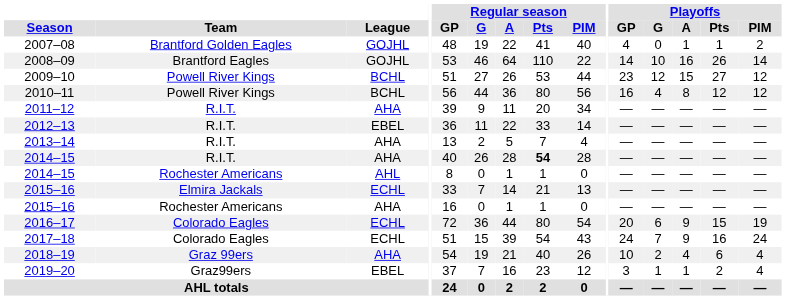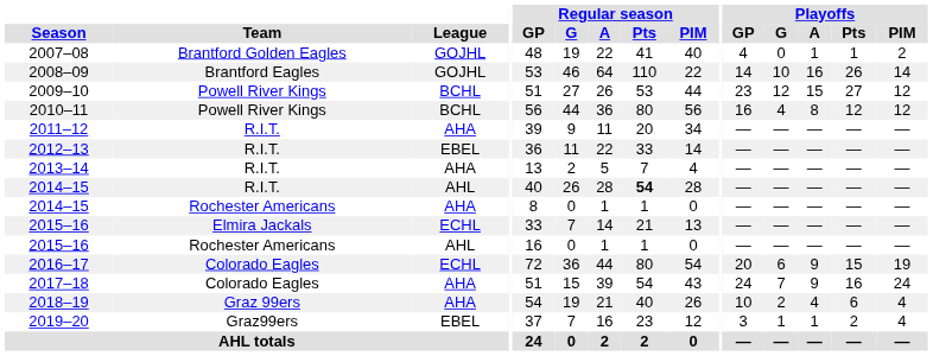2014–15 / R.I.T. | League: AHA -> AHL
2014–15 / Rochester Americans | League: AHL -> AHA
2015–16 / Rochester Americans | League: AHA -> AHL
2017–18 | League: ECHL -> AHA
